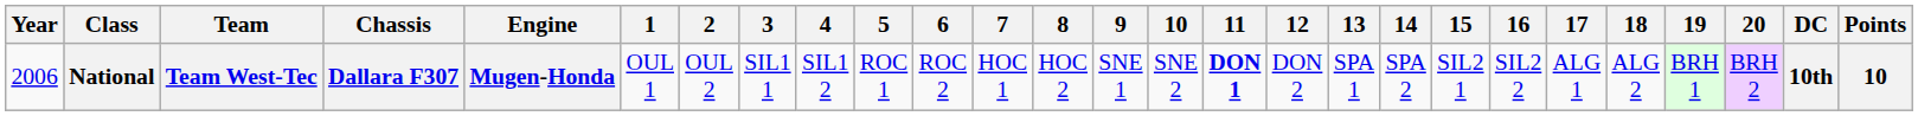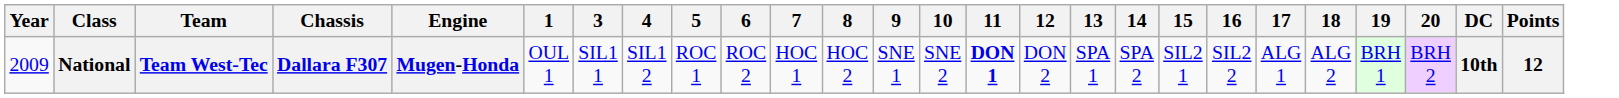- column: 2 | OUL 2
National | Year: 2006 -> 2009
National | Points: 10 -> 12
